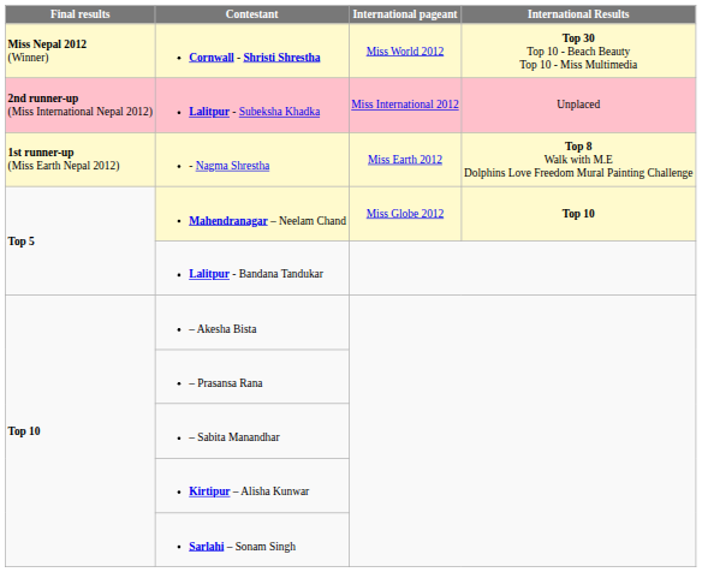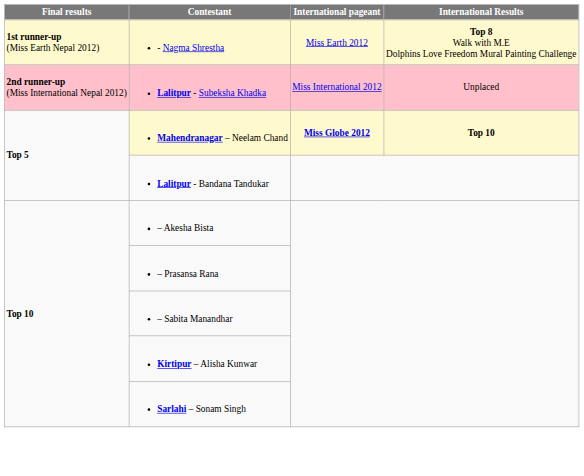- row: Miss Nepal 2012 (Winner) | Cornwall - Shristi Shrestha | Miss World 2012 | Top 30 Top 10 - Beach Beauty Top 10 - Miss Multimedia
rows swapped: - Nagma Shrestha <-> Lalitpur - Subeksha Khadka
Mahendranagar – Neelam Chand | International pageant: normal -> bold
